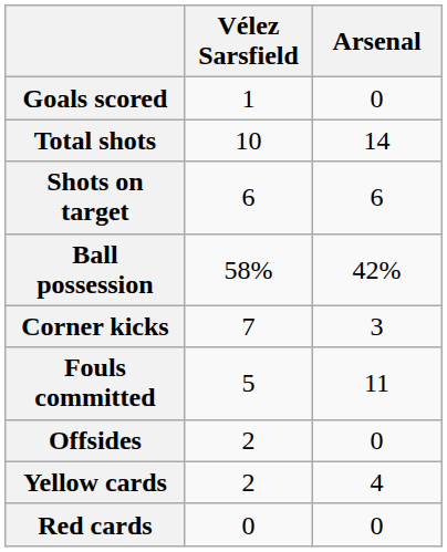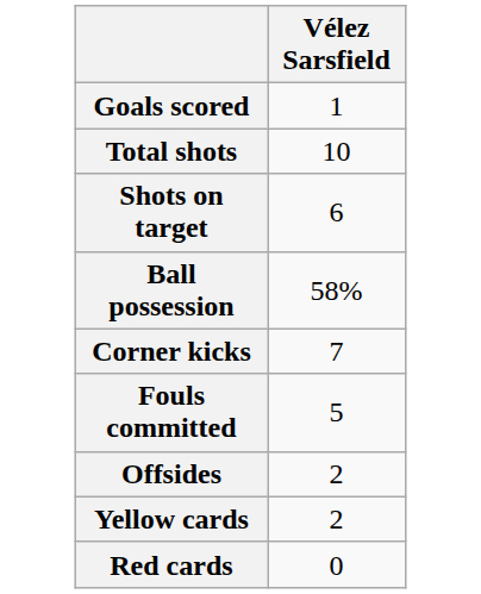- column: Arsenal | 0 | 14 | 6 | 42% | 3 | 11 | 0 | 4 | 0
